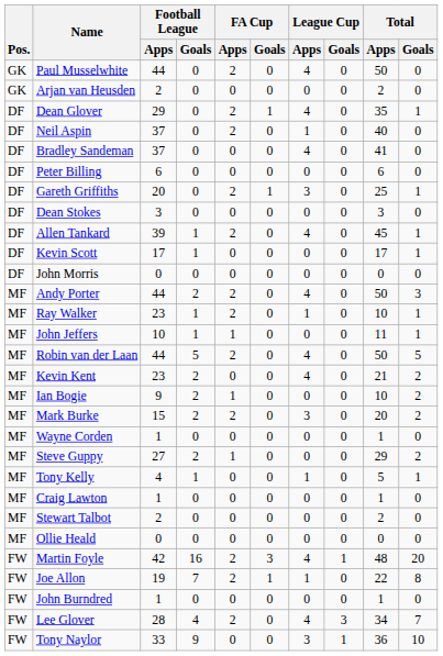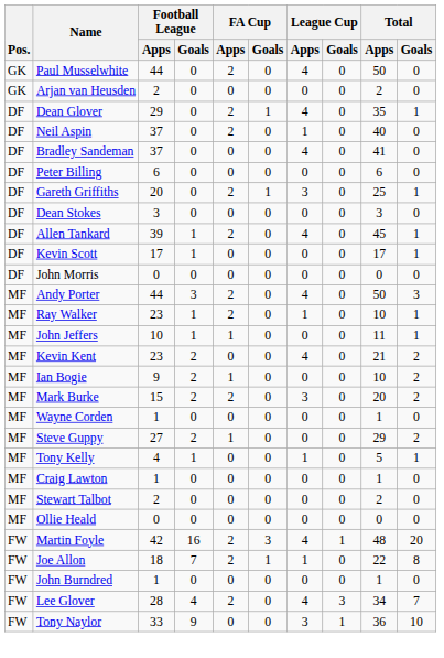Andy Porter | Football League / Goals: 2 -> 3
- row: MF | Robin van der Laan | 44 | 5 | 2 | 0 | 4 | 0 | 50 | 5
Joe Allon | Football League / Apps: 19 -> 18
